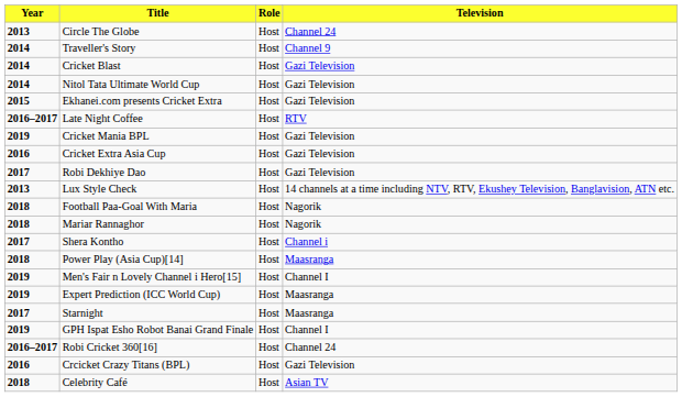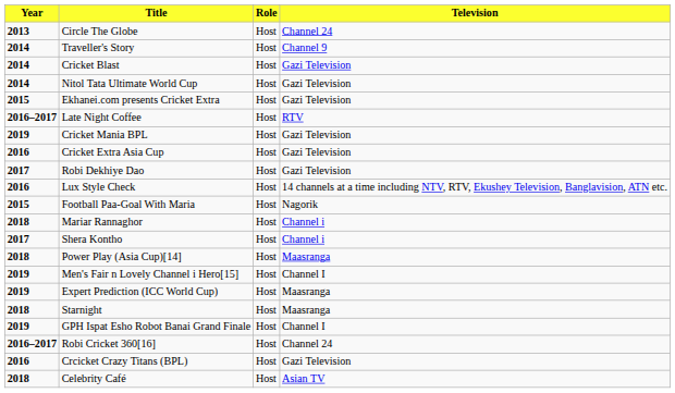Lux Style Check | Year: 2013 -> 2016
Football Paa-Goal With Maria | Year: 2018 -> 2015
Mariar Rannaghor | Television: Nagorik -> Channel i
Starnight | Year: 2017 -> 2018
